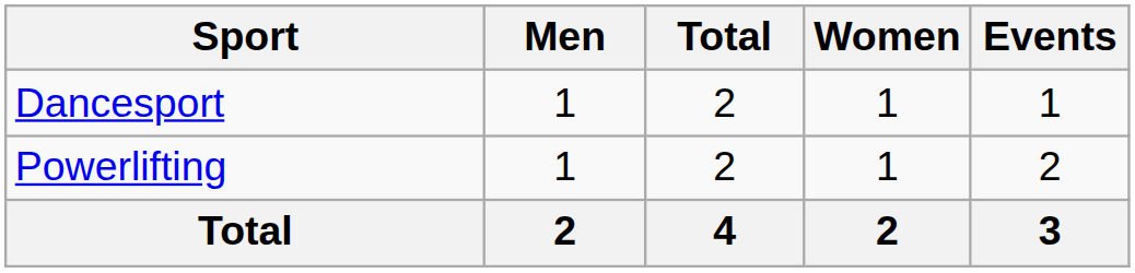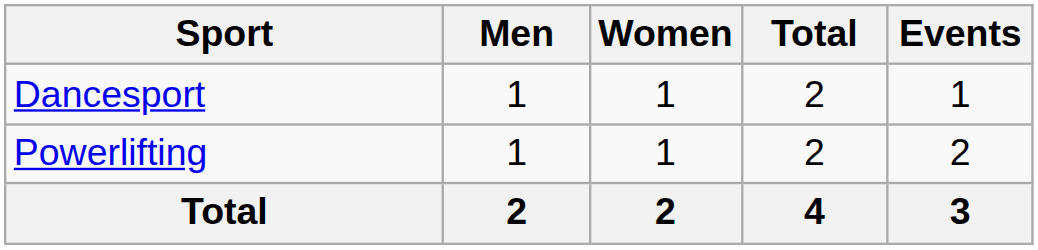columns swapped: Women <-> Total
